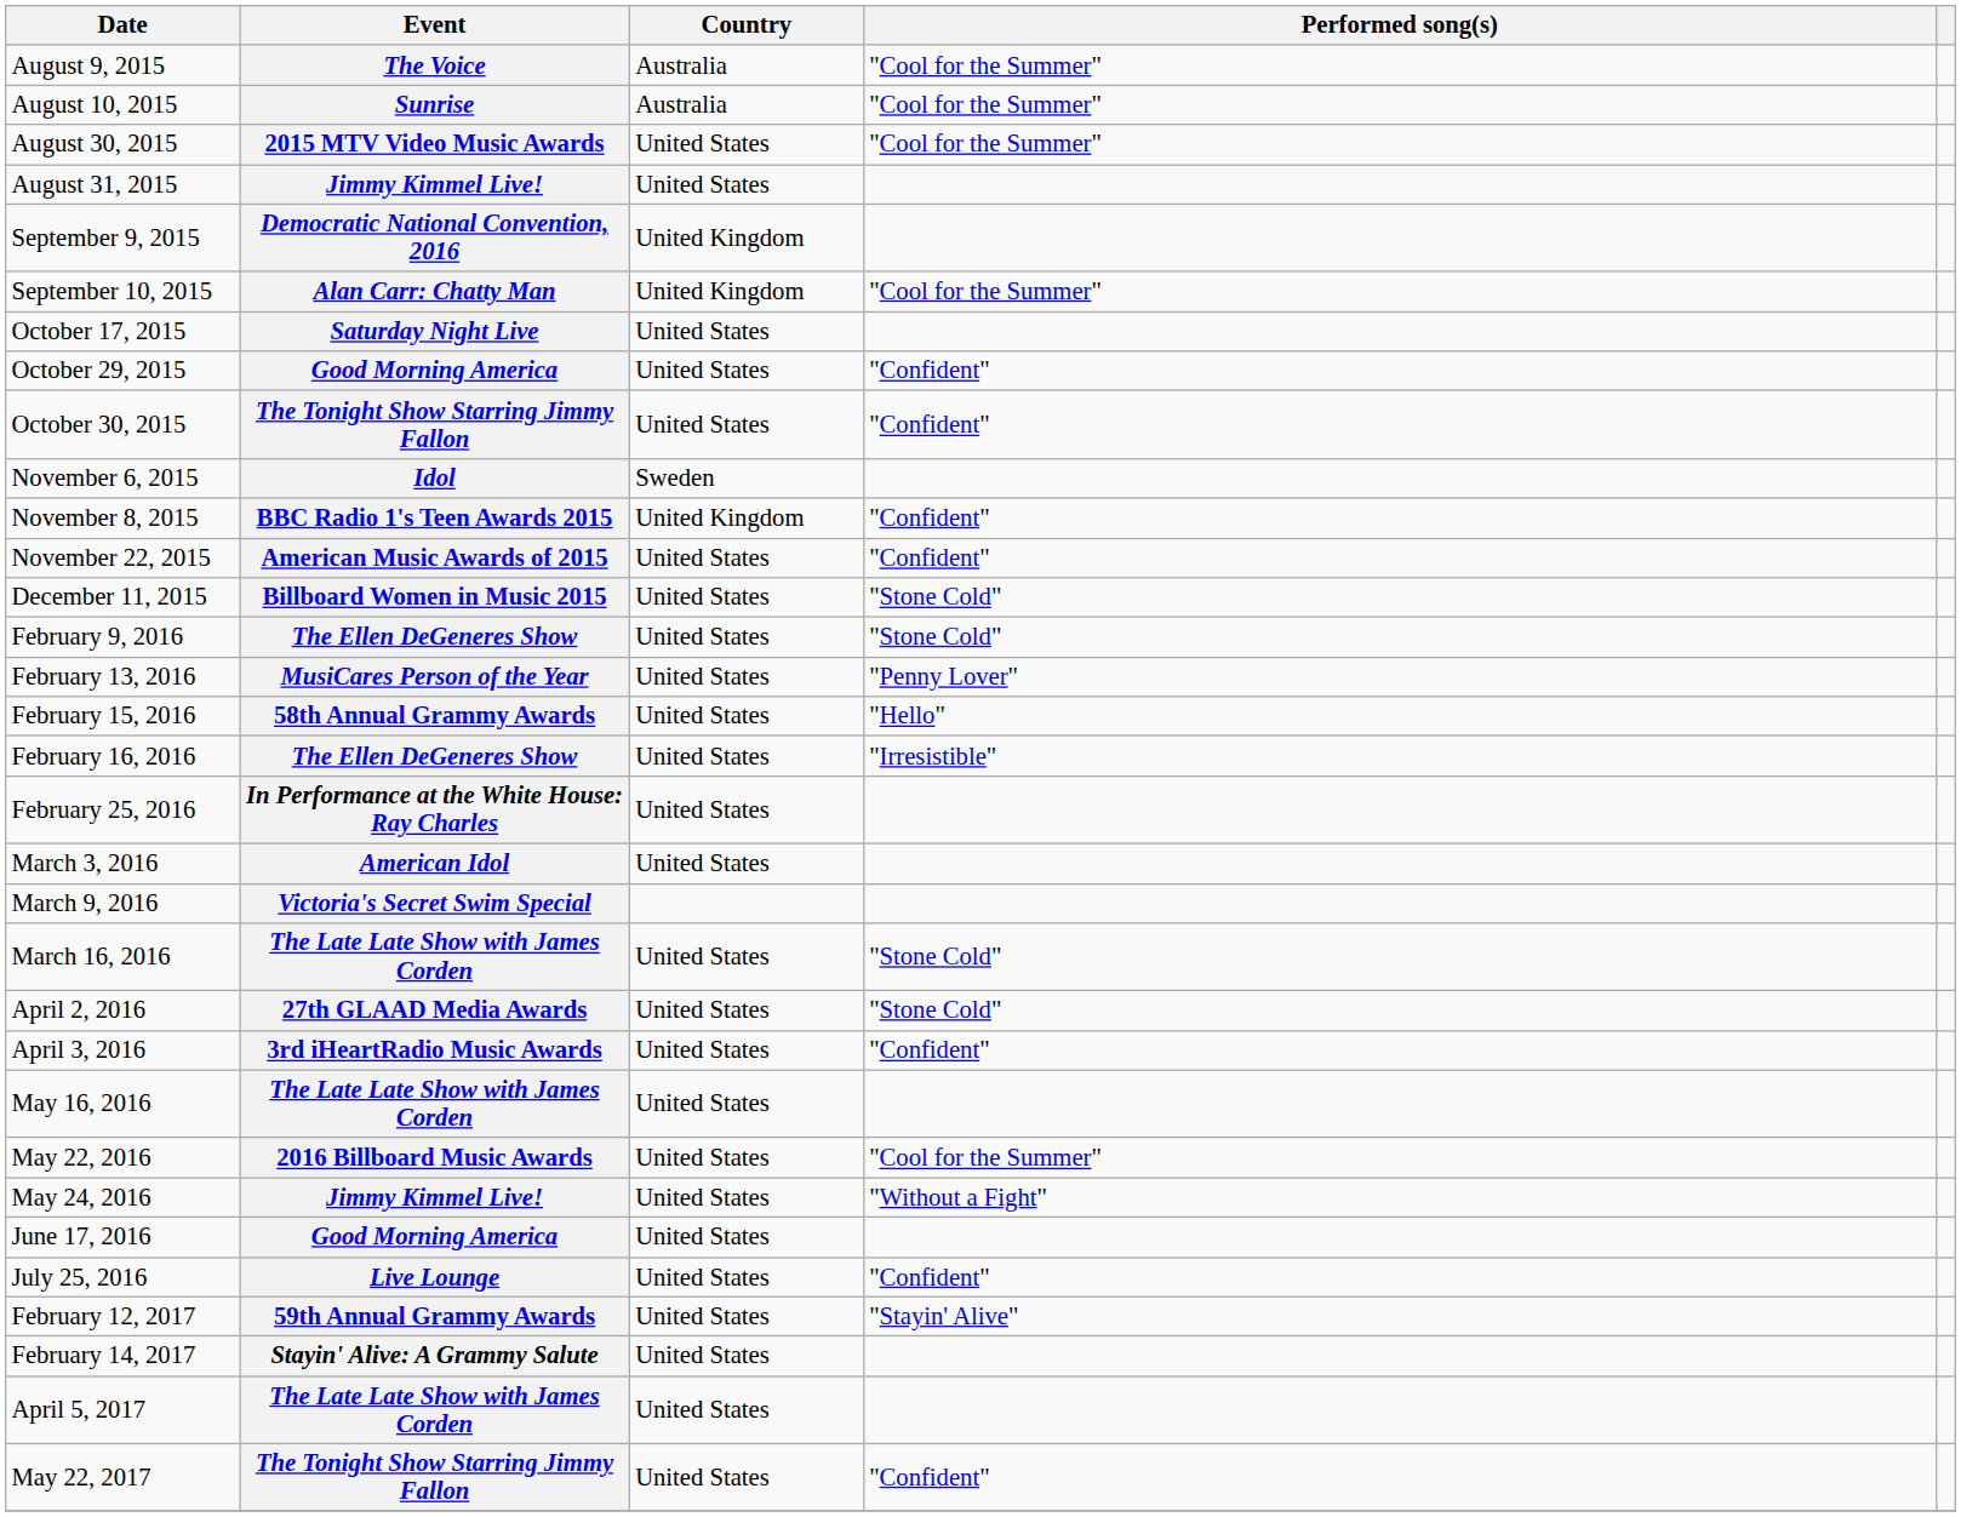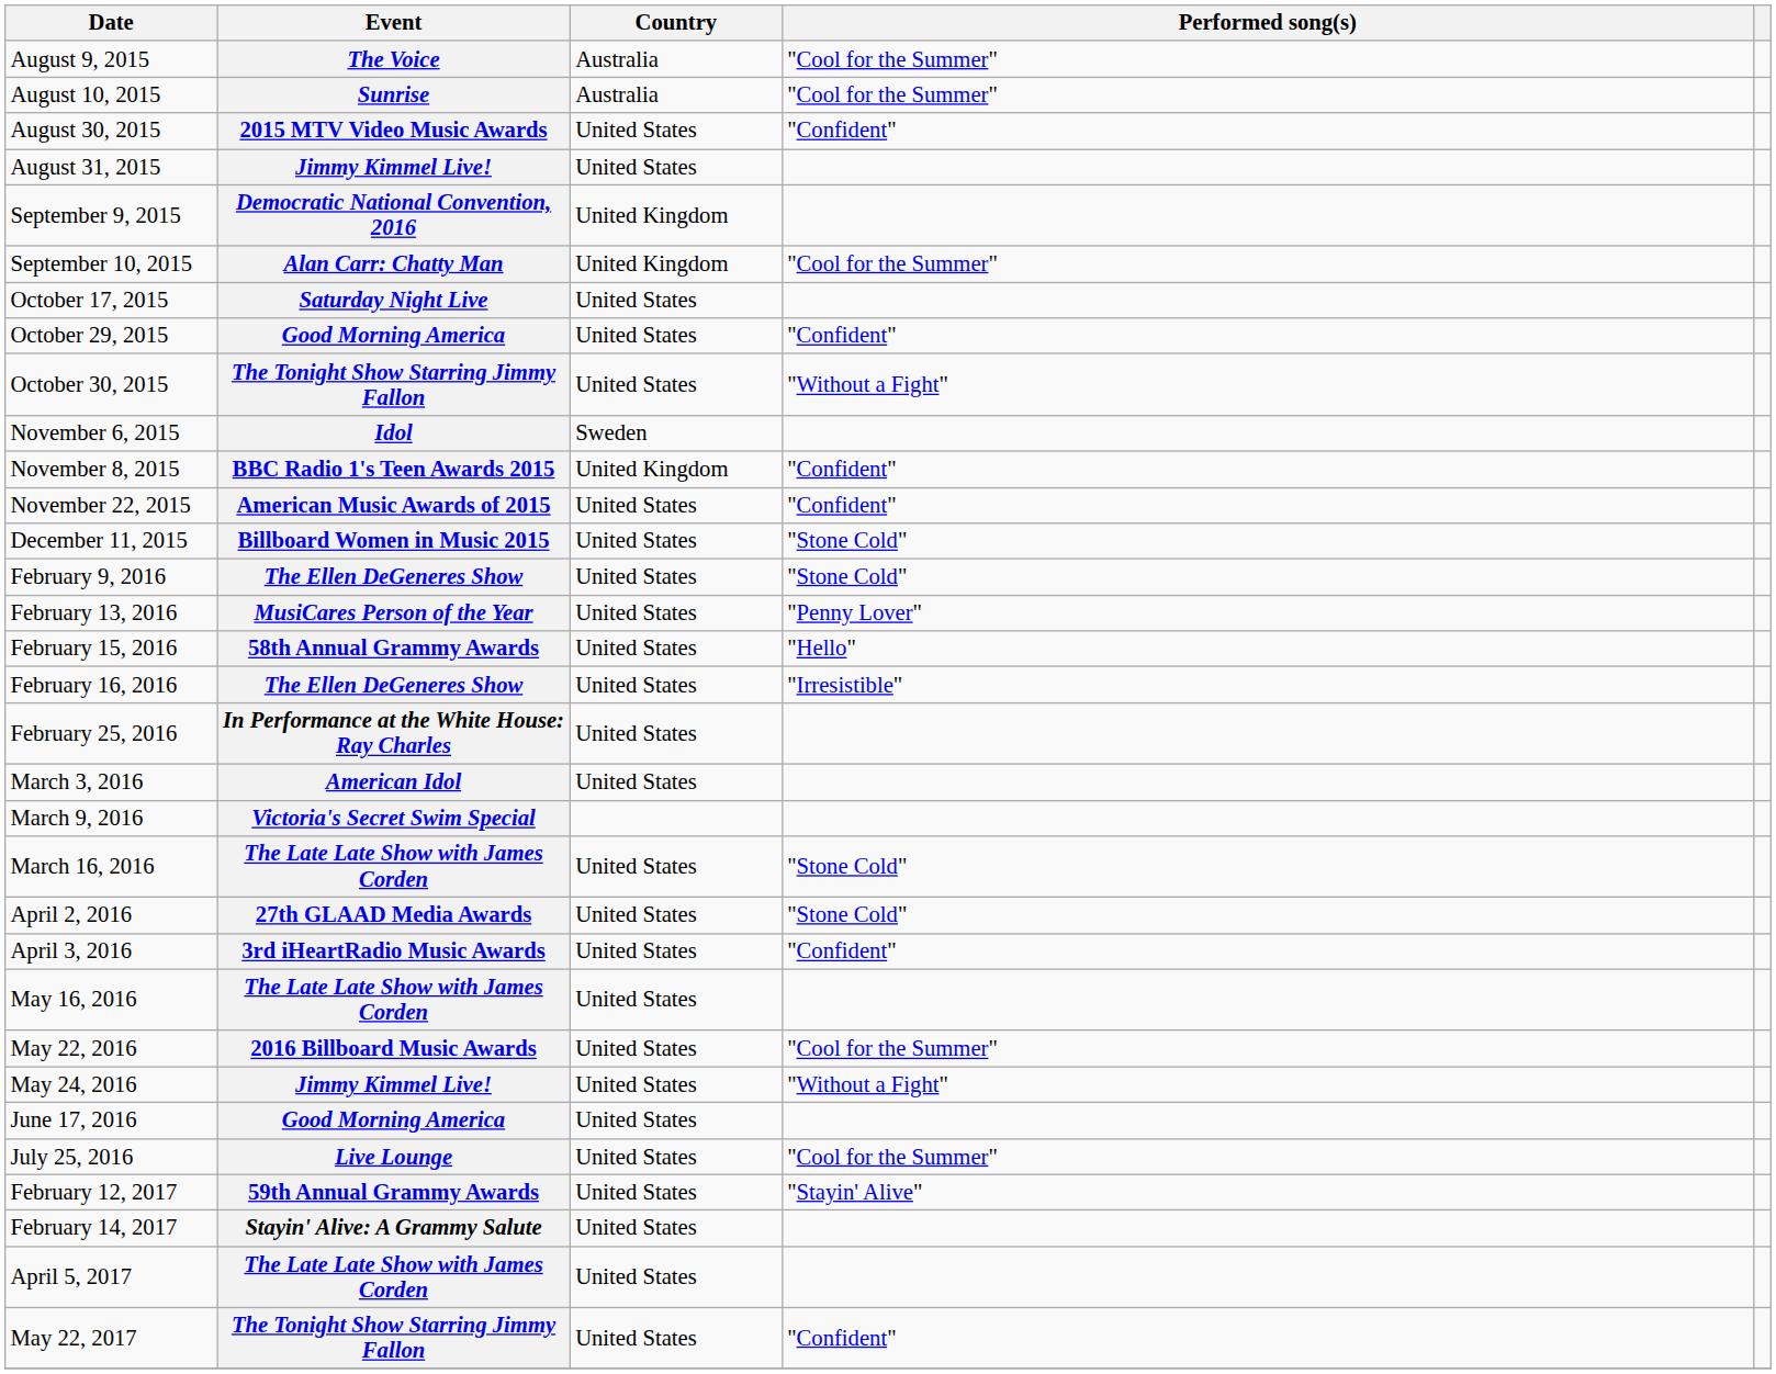August 30, 2015 | Performed song(s): "Cool for the Summer" -> "Confident"
October 30, 2015 | Performed song(s): "Confident" -> "Without a Fight"
July 25, 2016 | Performed song(s): "Confident" -> "Cool for the Summer"
